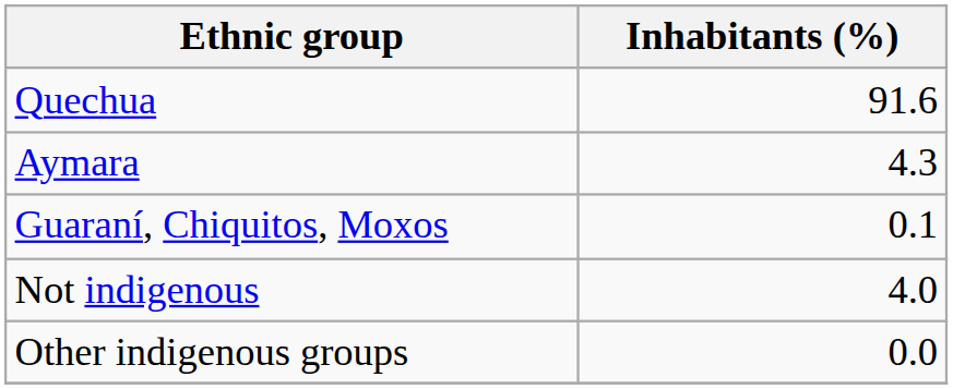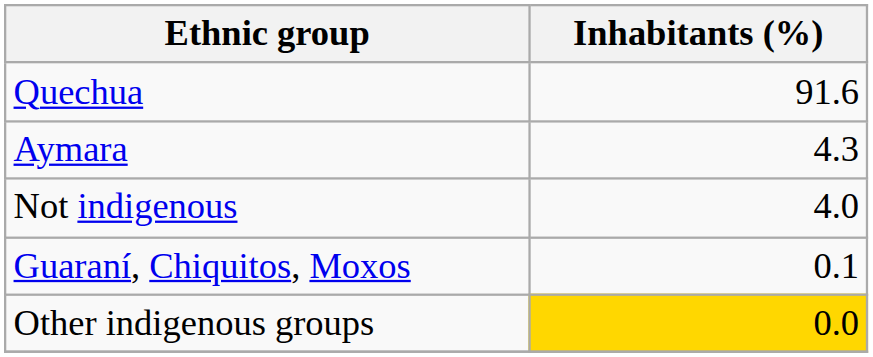rows swapped: Guaraní, Chiquitos, Moxos <-> Not indigenous
Other indigenous groups | Inhabitants (%): no background -> gold background
